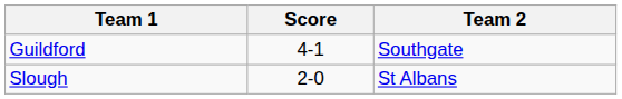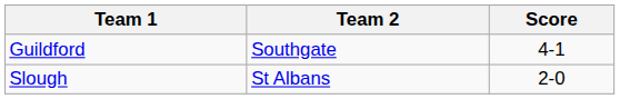columns swapped: Team 2 <-> Score
